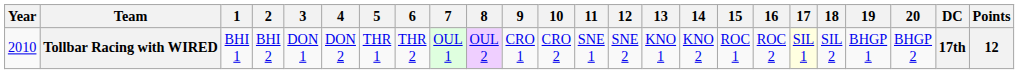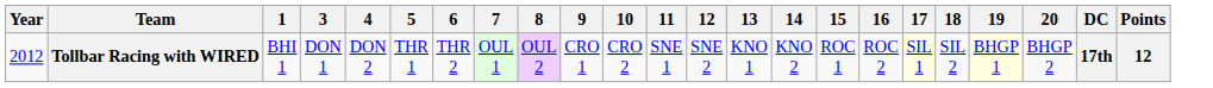- column: 2 | BHI 2
Tollbar Racing with WIRED | Year: 2010 -> 2012
Tollbar Racing with WIRED | 19: no background -> lightyellow background
